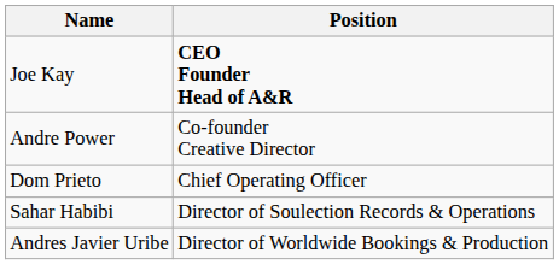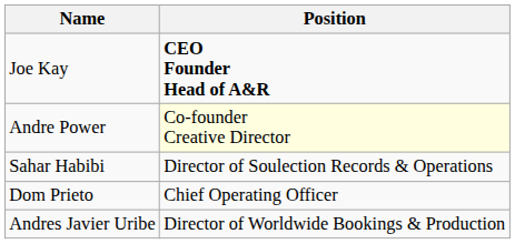Andre Power | Position: no background -> lightyellow background
rows swapped: Sahar Habibi <-> Dom Prieto
